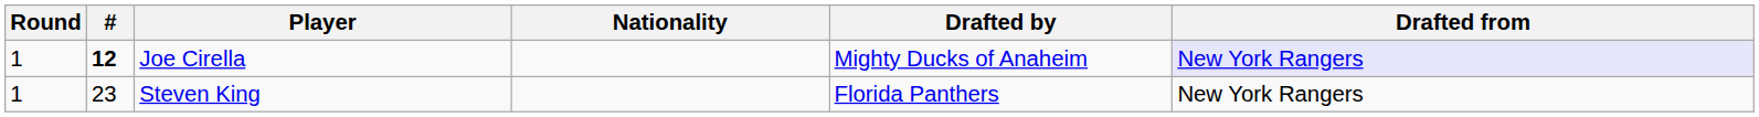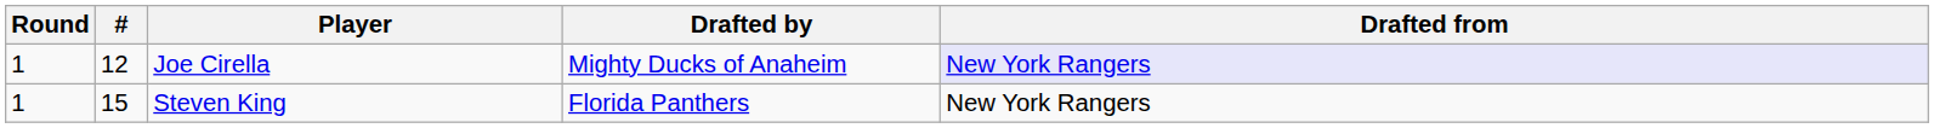- column: Nationality
Joe Cirella | #: bold -> normal
Steven King | #: 23 -> 15
